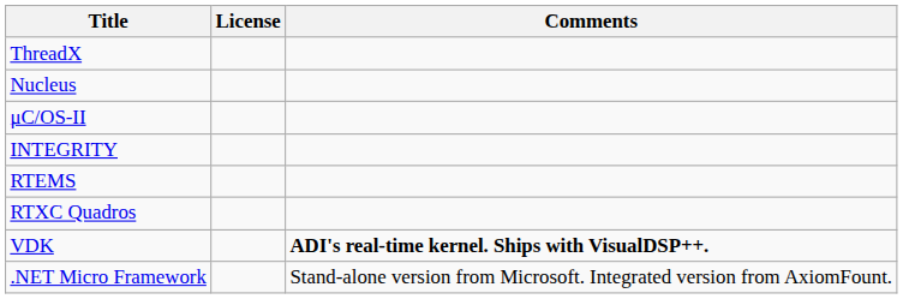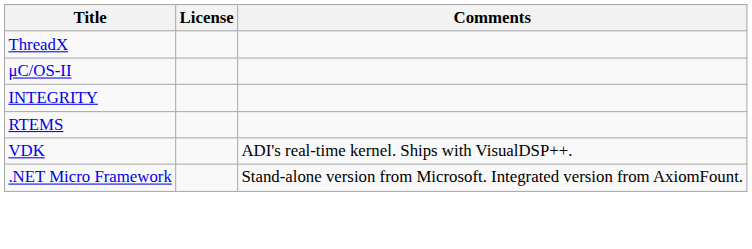- row: Nucleus
- row: RTXC Quadros
VDK | Comments: bold -> normal
